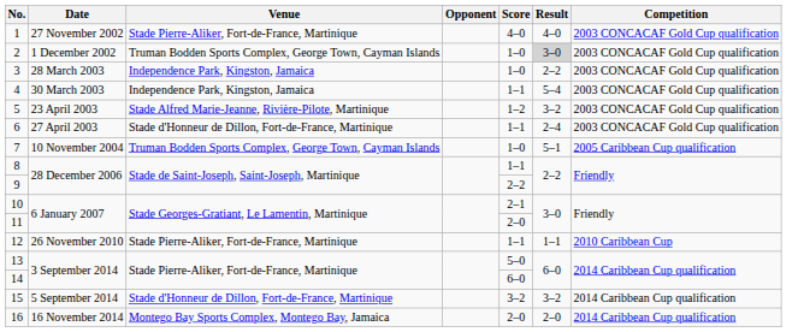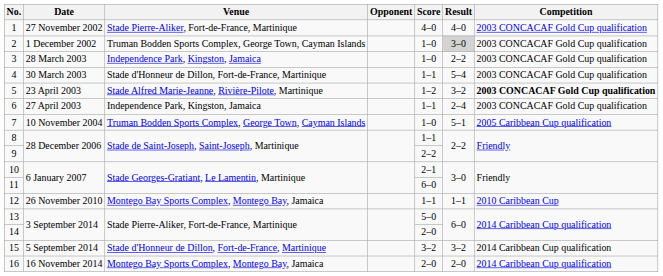4 | Venue: Independence Park, Kingston, Jamaica -> Stade d'Honneur de Dillon, Fort-de-France, Martinique
5 | Competition: normal -> bold
6 | Venue: Stade d'Honneur de Dillon, Fort-de-France, Martinique -> Independence Park, Kingston, Jamaica
11 | Score: 2–0 -> 6–0
12 | Venue: Stade Pierre-Aliker, Fort-de-France, Martinique -> Montego Bay Sports Complex, Montego Bay, Jamaica
14 | Score: 6–0 -> 2–0
